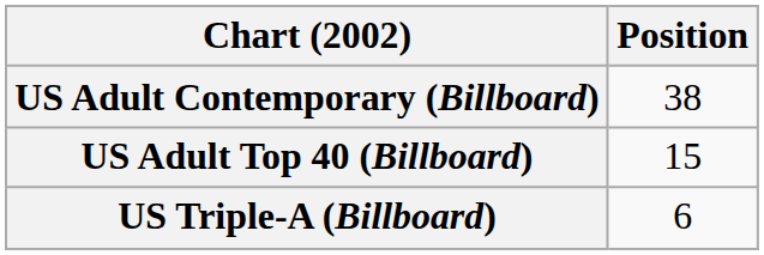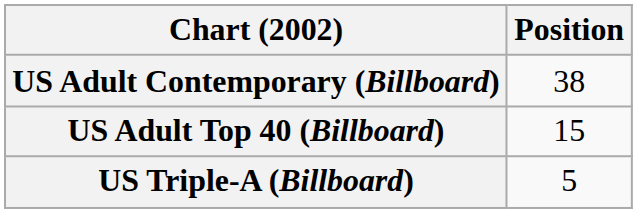US Triple-A (Billboard) | Position: 6 -> 5
